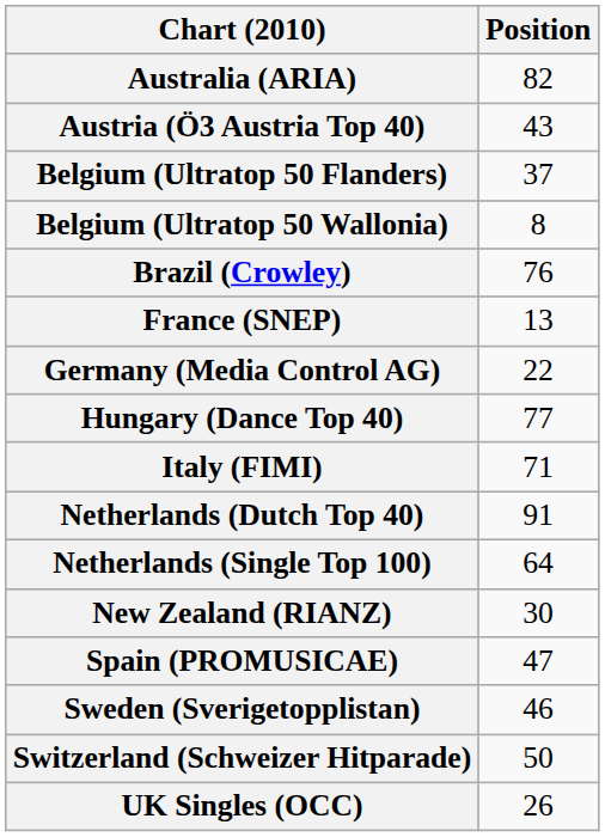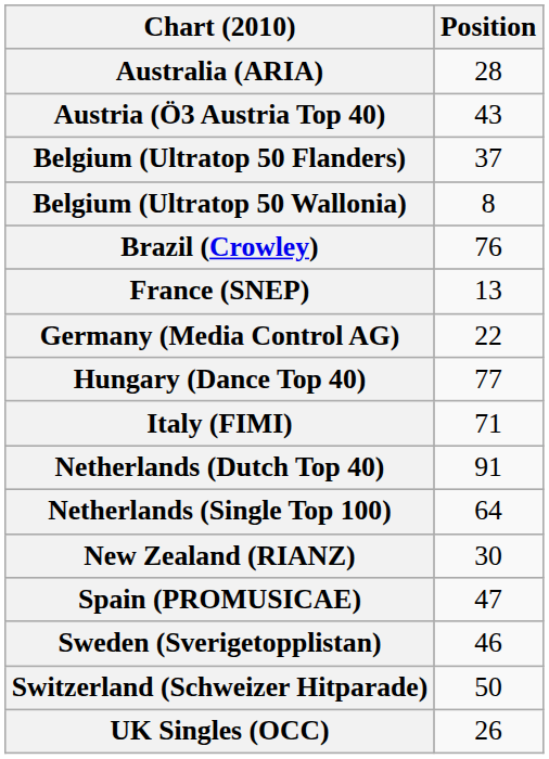Australia (ARIA) | Position: 82 -> 28
